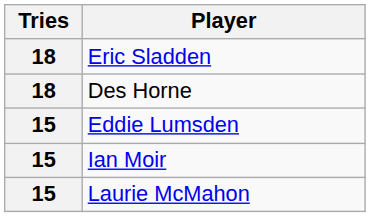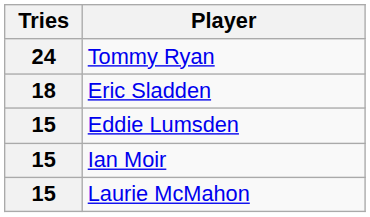+ row: 24 | Tommy Ryan
- row: 18 | Des Horne
